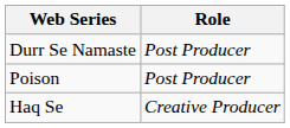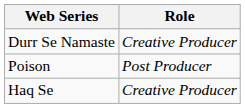Durr Se Namaste | Role: Post Producer -> Creative Producer
